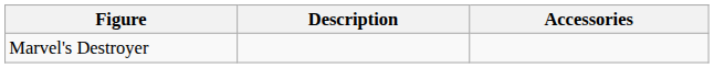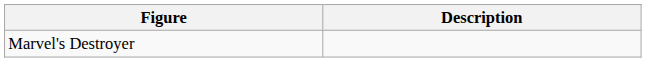- column: Accessories
